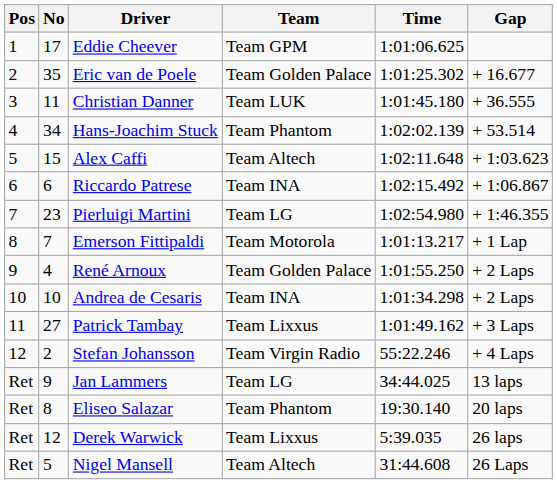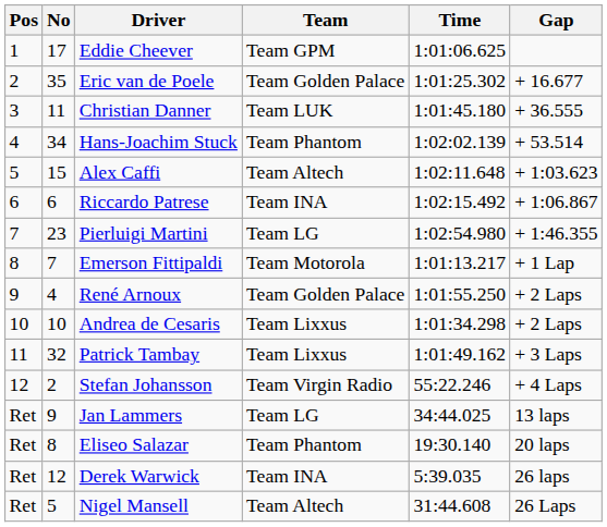Andrea de Cesaris | Team: Team INA -> Team Lixxus
Patrick Tambay | No: 27 -> 32
Derek Warwick | Team: Team Lixxus -> Team INA
